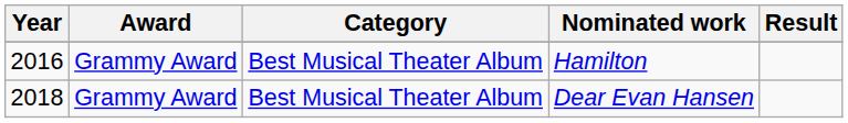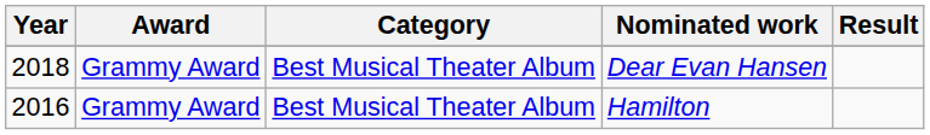rows swapped: Hamilton <-> Dear Evan Hansen
